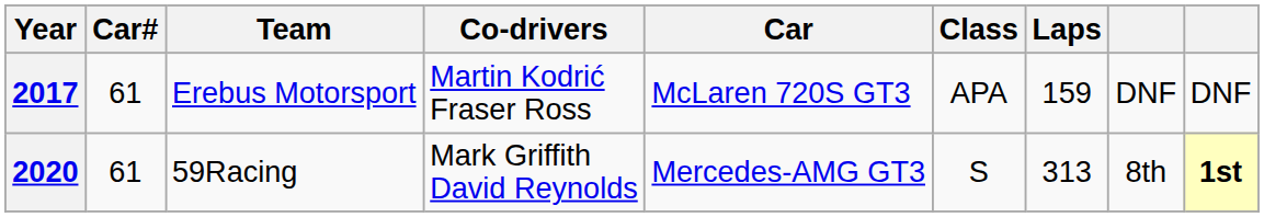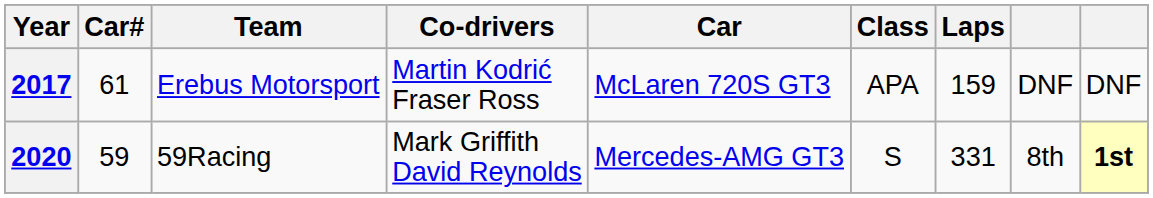2020 | Car#: 61 -> 59
2020 | Laps: 313 -> 331
